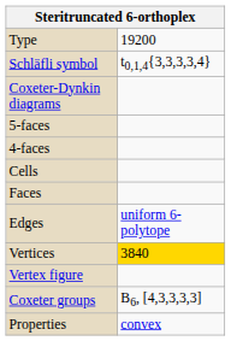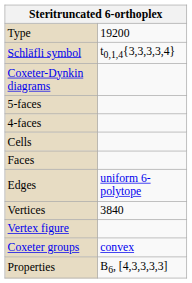Vertices | column 2: gold background -> no background
Coxeter groups | column 2: B6, [4,3,3,3,3] -> convex
Properties | column 2: convex -> B6, [4,3,3,3,3]
